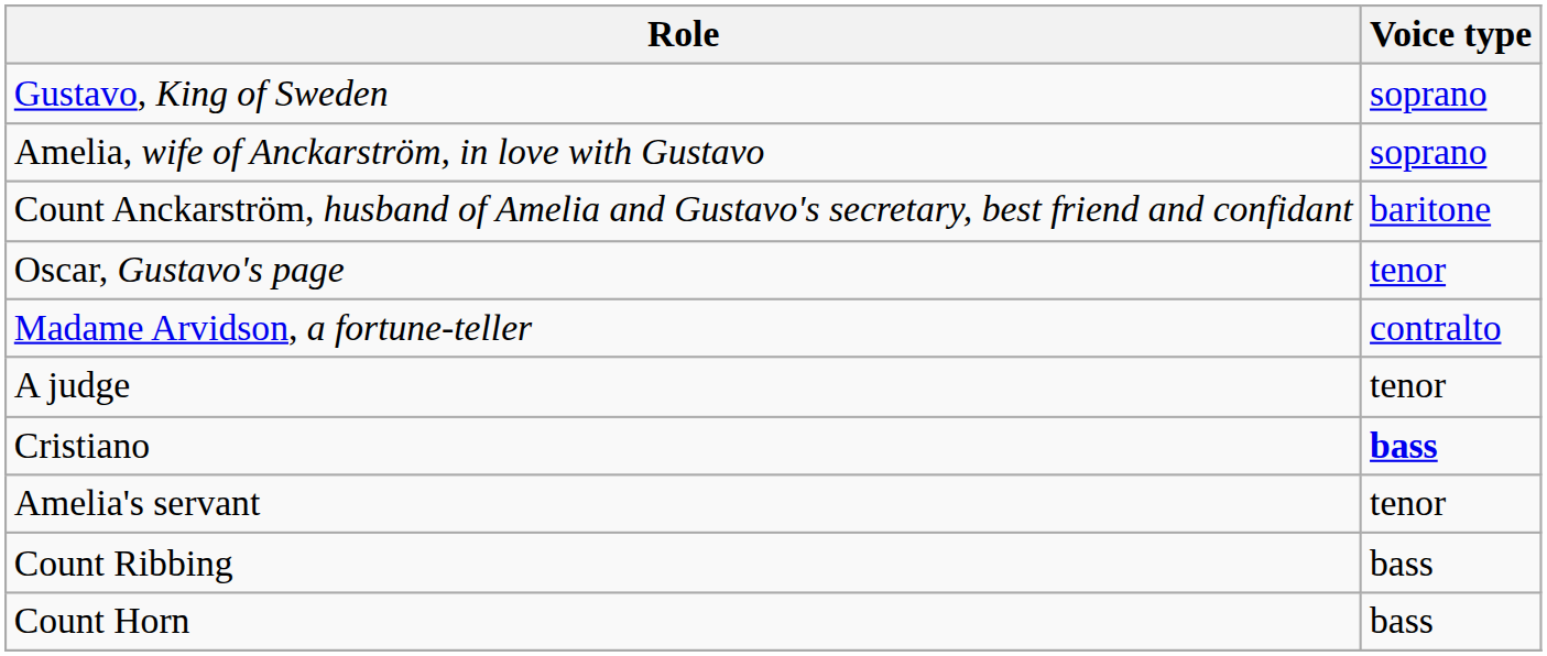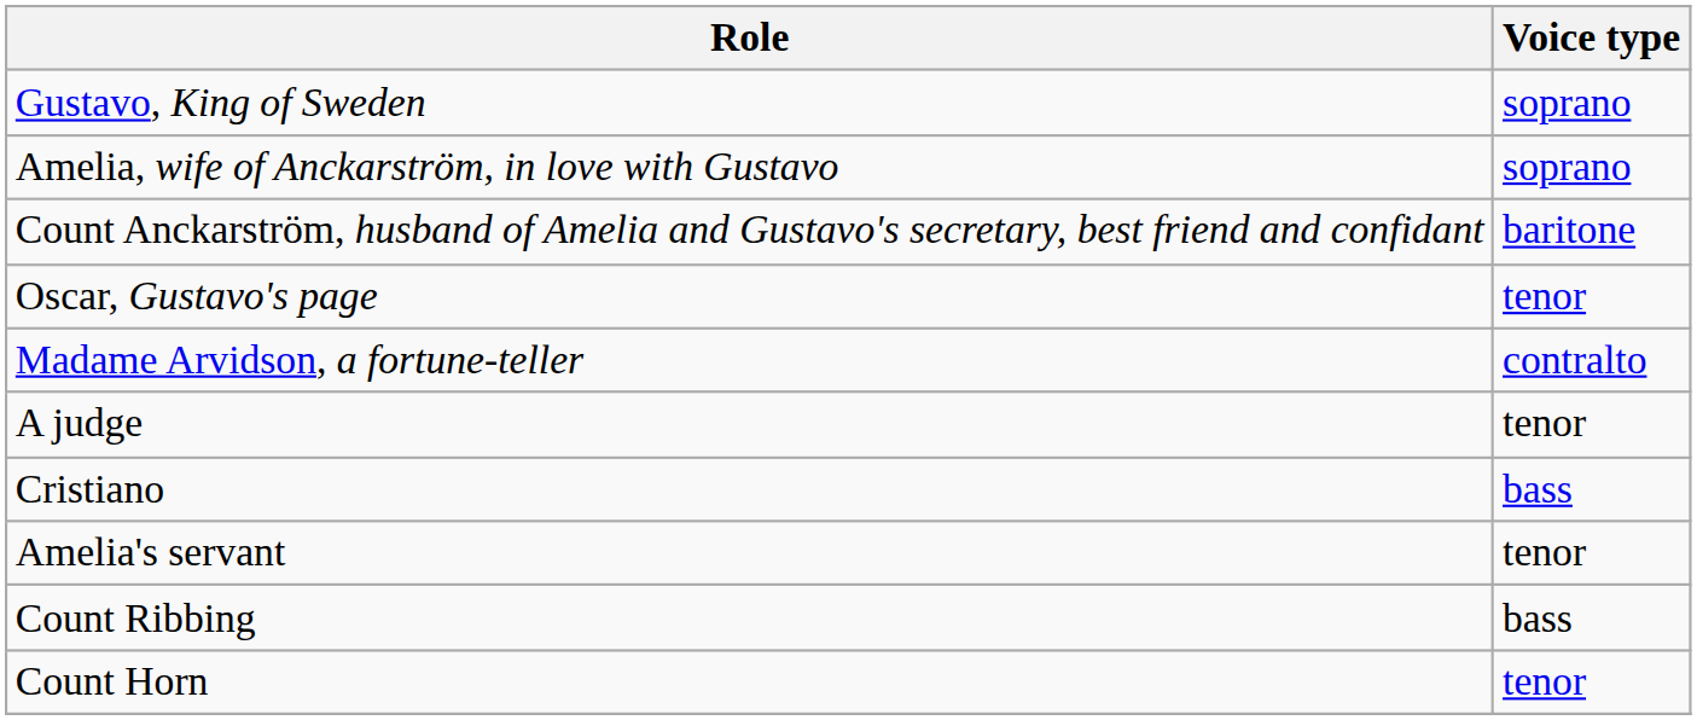Cristiano | Voice type: bold -> normal
Count Horn | Voice type: bass -> tenor
